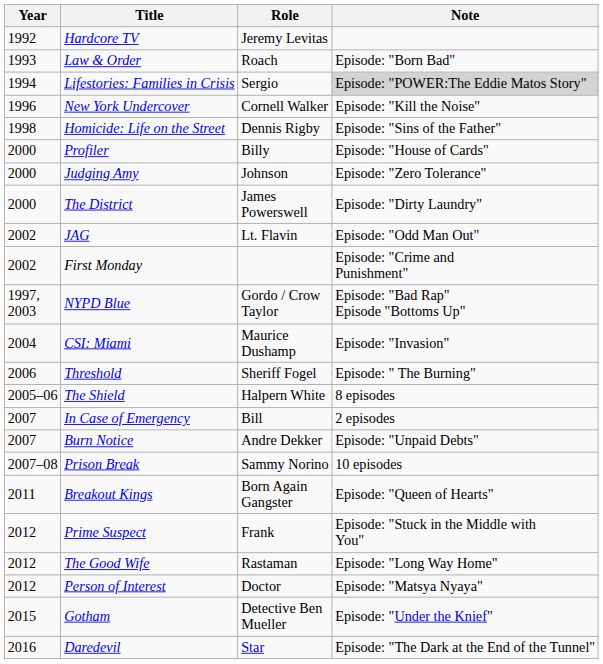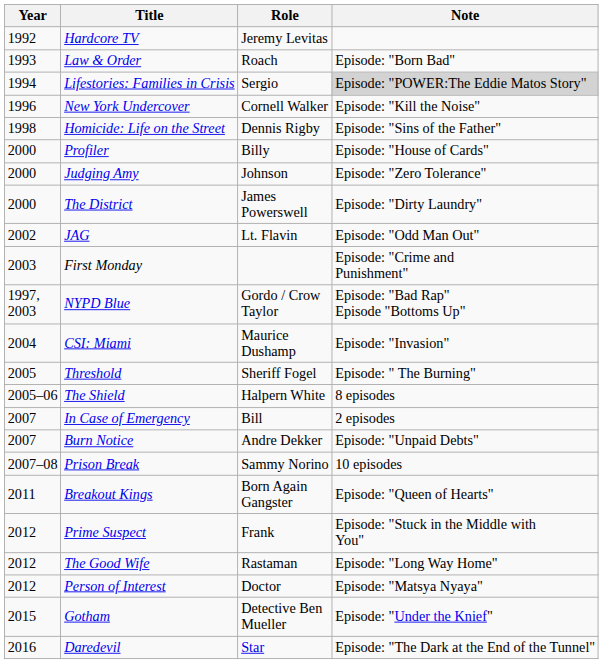First Monday | Year: 2002 -> 2003
Threshold | Year: 2006 -> 2005
